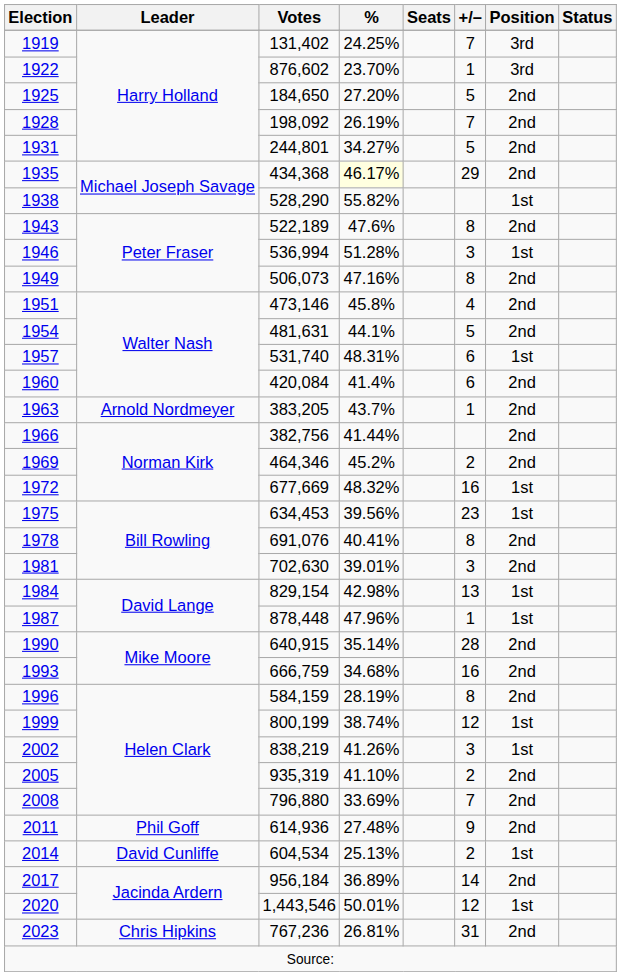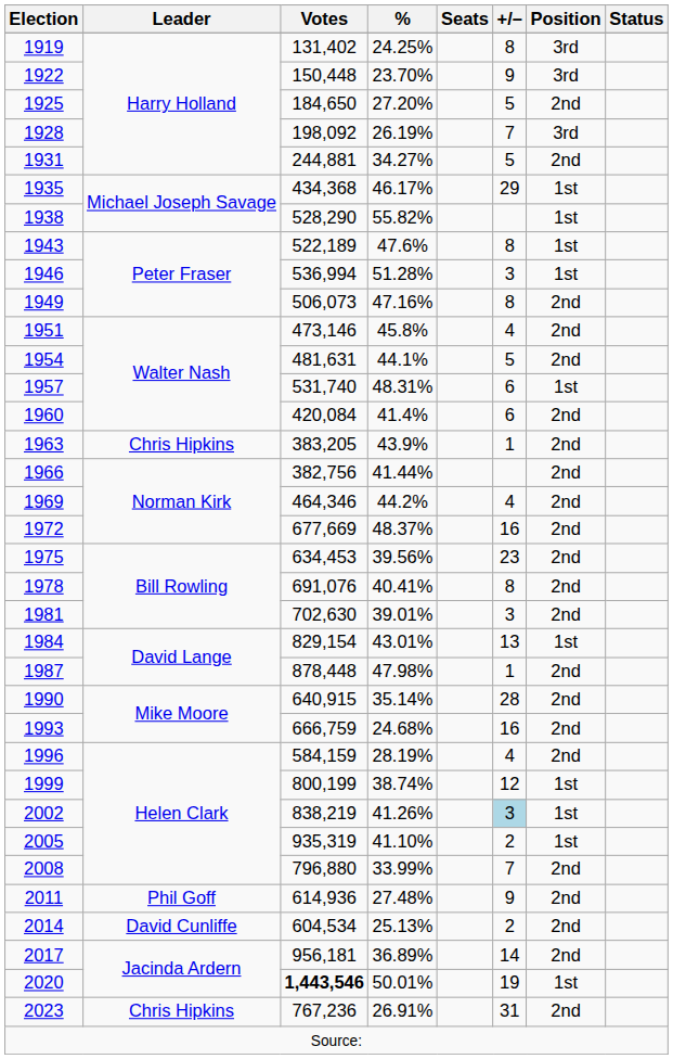1919 | +/–: 7 -> 8
1922 | Votes: 876,602 -> 150,448
1922 | +/–: 1 -> 9
1928 | Position: 2nd -> 3rd
1931 | Votes: 244,801 -> 244,881
1935 | %: lightyellow background -> no background
1935 | Position: 2nd -> 1st
1943 | Position: 2nd -> 1st
1963 | Leader: Arnold Nordmeyer -> Chris Hipkins
1963 | %: 43.7% -> 43.9%
1969 | %: 45.2% -> 44.2%
1969 | +/–: 2 -> 4
1972 | %: 48.32% -> 48.37%
1972 | Position: 1st -> 2nd
1975 | Position: 1st -> 2nd
1984 | %: 42.98% -> 43.01%
1987 | %: 47.96% -> 47.98%
1987 | Position: 1st -> 2nd
1993 | %: 34.68% -> 24.68%
1996 | +/–: 8 -> 4
2002 | +/–: no background -> lightblue background
2005 | Position: 2nd -> 1st
2008 | %: 33.69% -> 33.99%
2014 | Position: 1st -> 2nd
2017 | Votes: 956,184 -> 956,181
2020 | Votes: normal -> bold
2020 | +/–: 12 -> 19
2023 | %: 26.81% -> 26.91%
